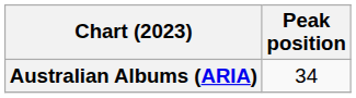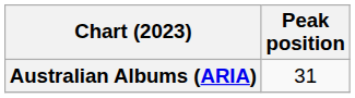Australian Albums (ARIA) | Peak position: 34 -> 31
